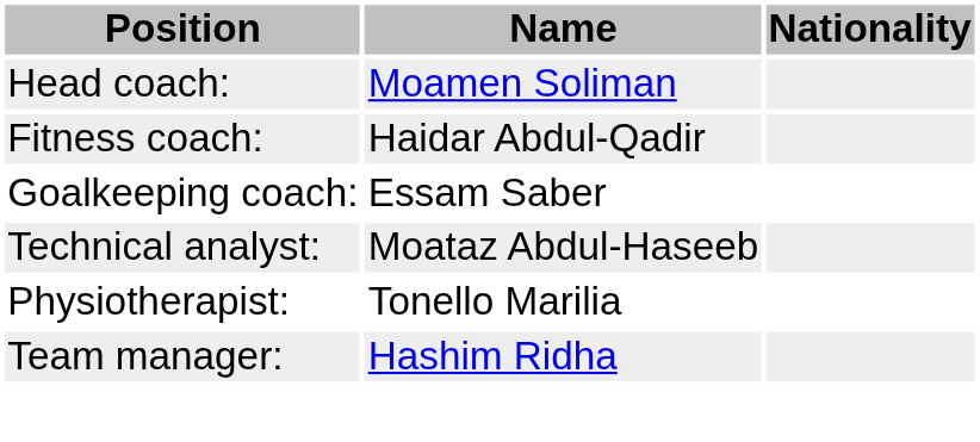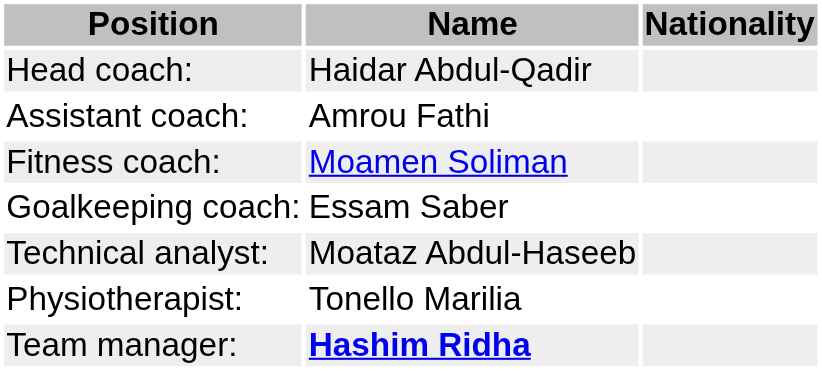Head coach: | Name: Moamen Soliman -> Haidar Abdul-Qadir
+ row: Assistant coach: | Amrou Fathi
Fitness coach: | Name: Haidar Abdul-Qadir -> Moamen Soliman
Team manager: | Name: normal -> bold
